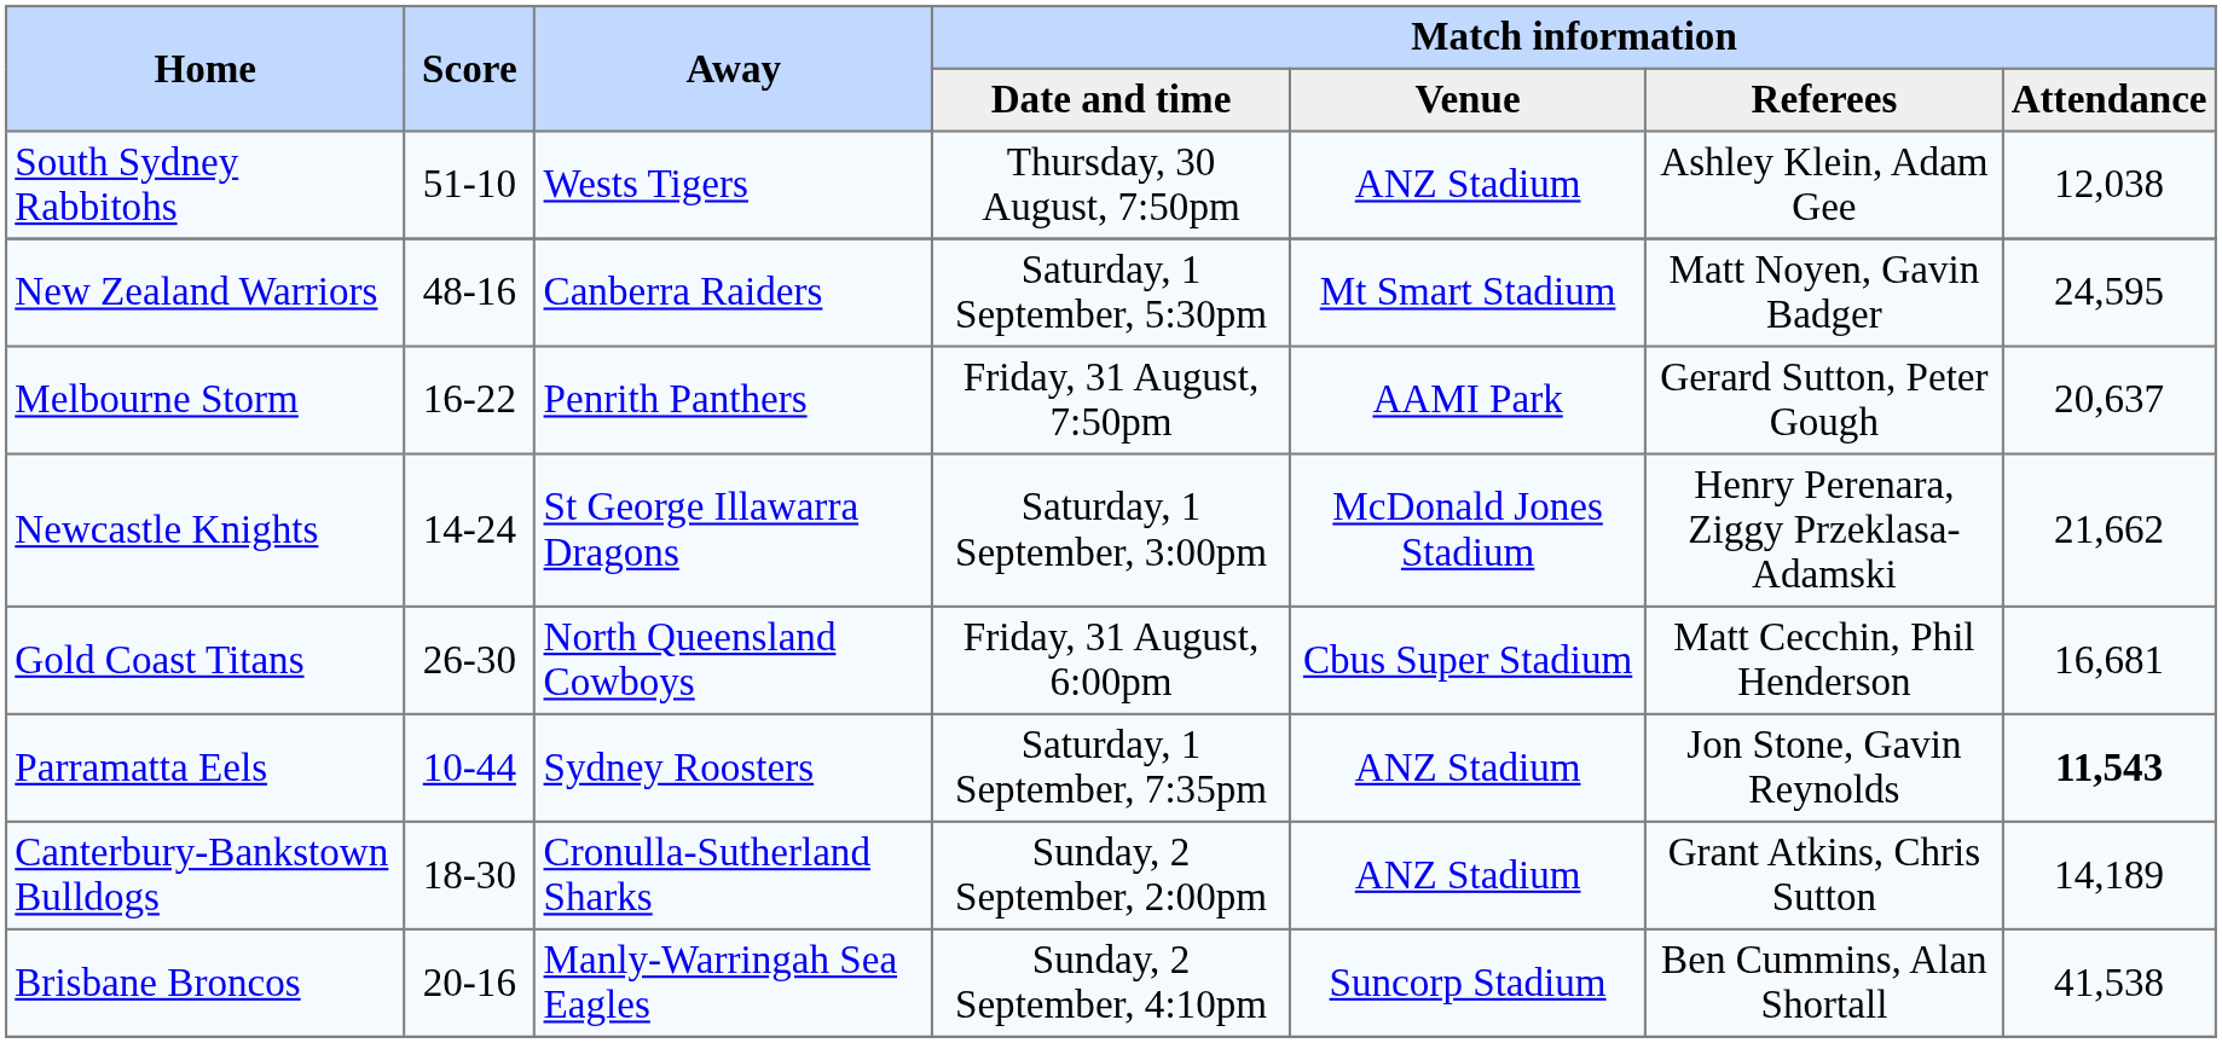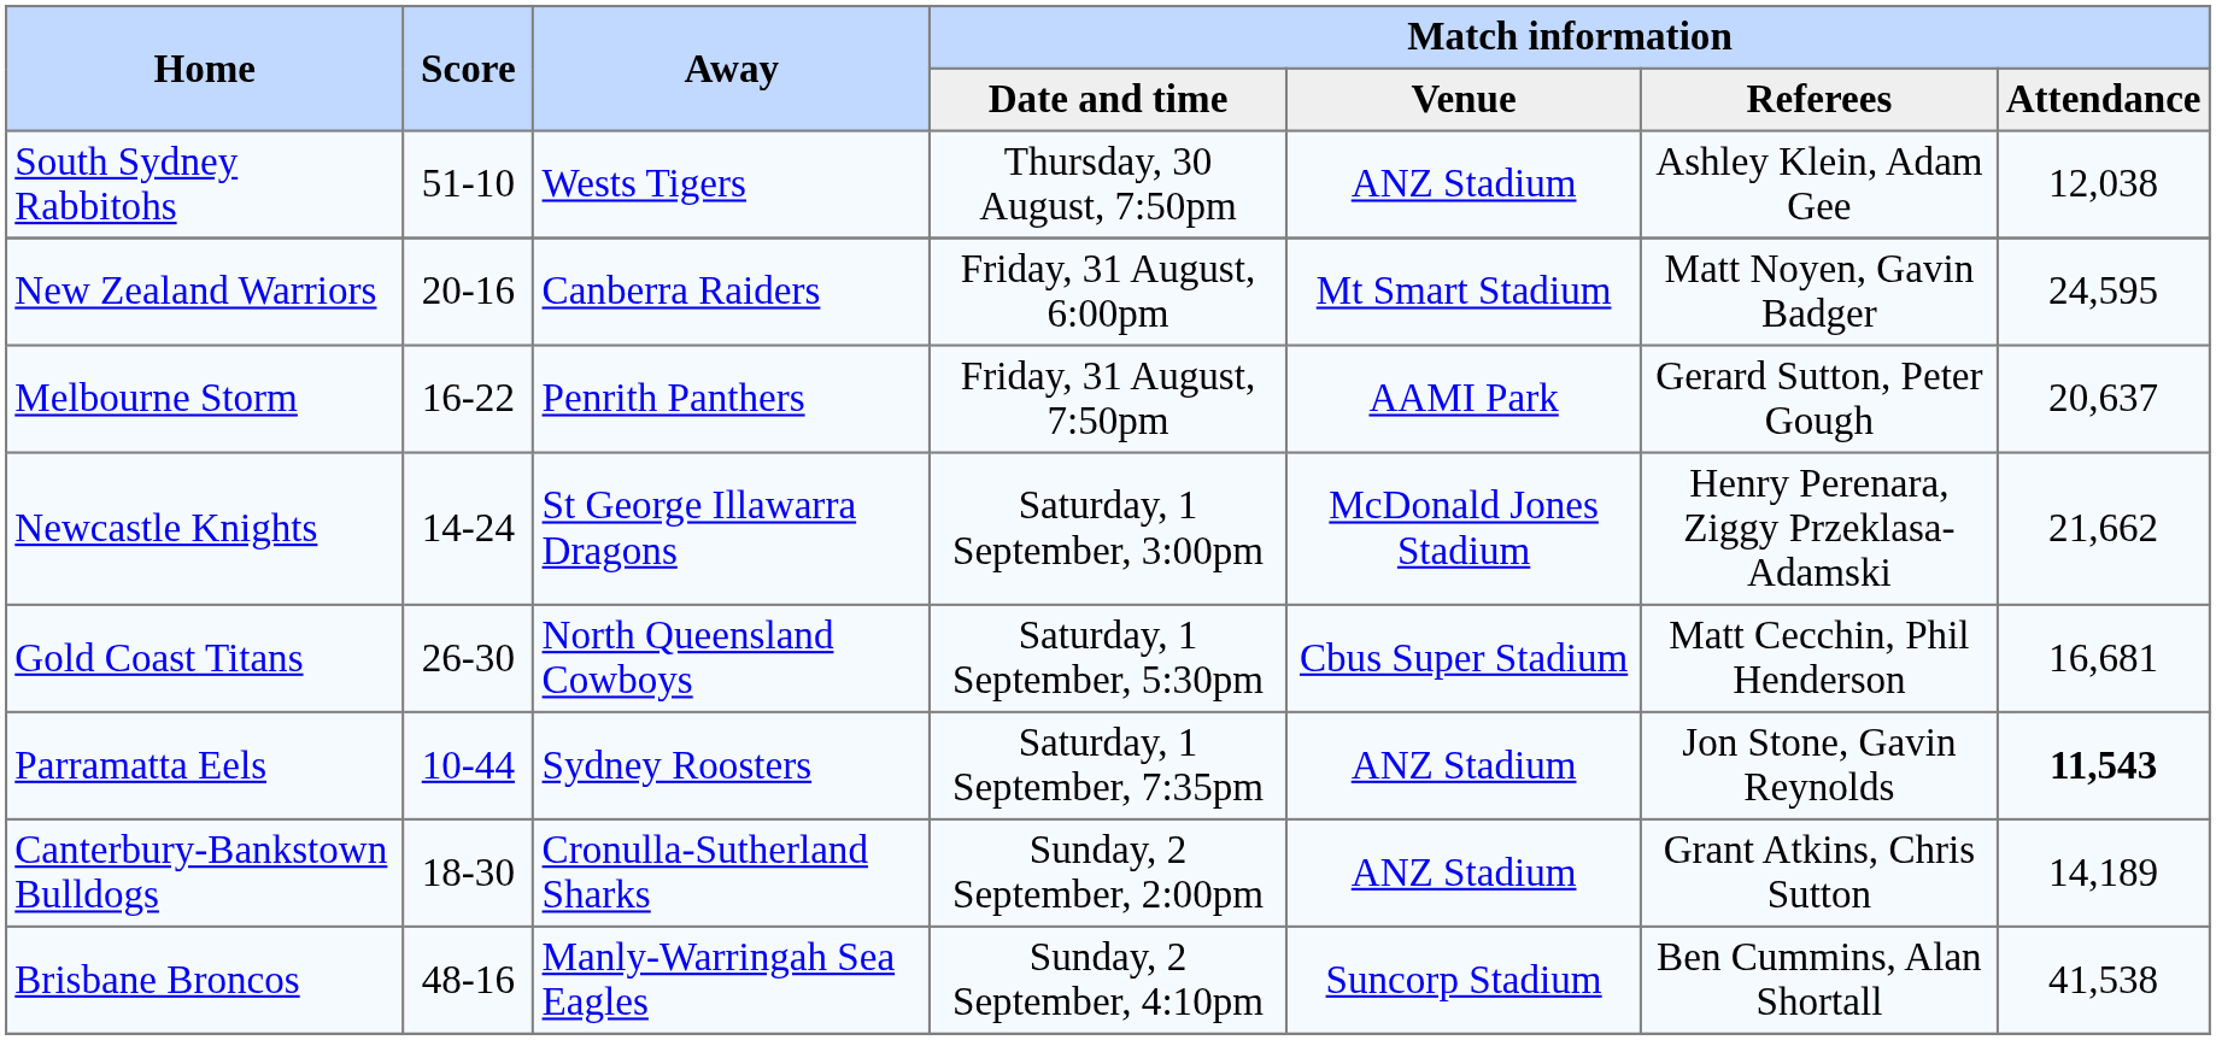New Zealand Warriors | Score: 48-16 -> 20-16
New Zealand Warriors | Match information / Date and time: Saturday, 1 September, 5:30pm -> Friday, 31 August, 6:00pm
Gold Coast Titans | Match information / Date and time: Friday, 31 August, 6:00pm -> Saturday, 1 September, 5:30pm
Brisbane Broncos | Score: 20-16 -> 48-16
